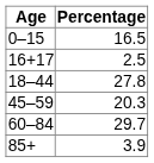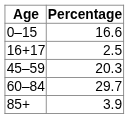0–15 | Percentage: 16.5 -> 16.6
- row: 18–44 | 27.8
